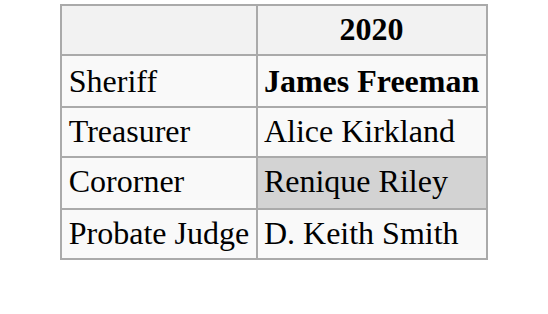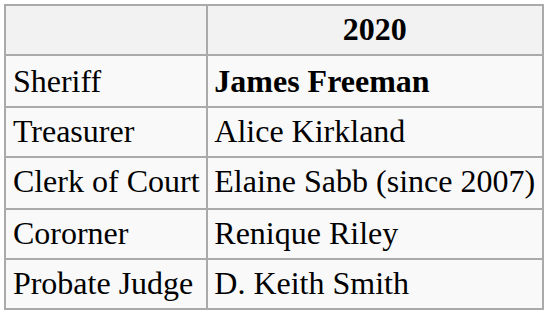+ row: Clerk of Court | Elaine Sabb (since 2007)
Cororner | 2020: lightgrey background -> no background
